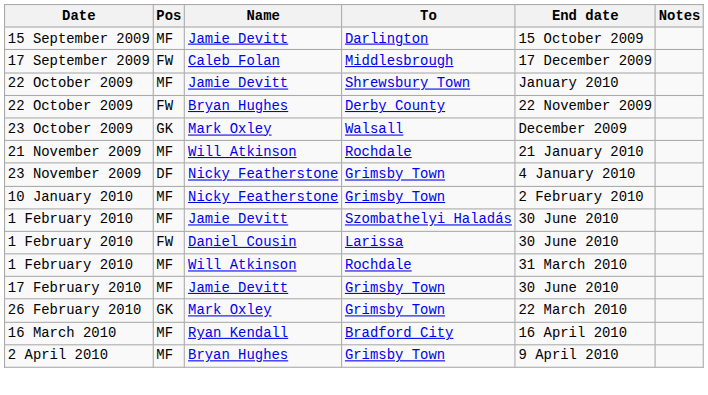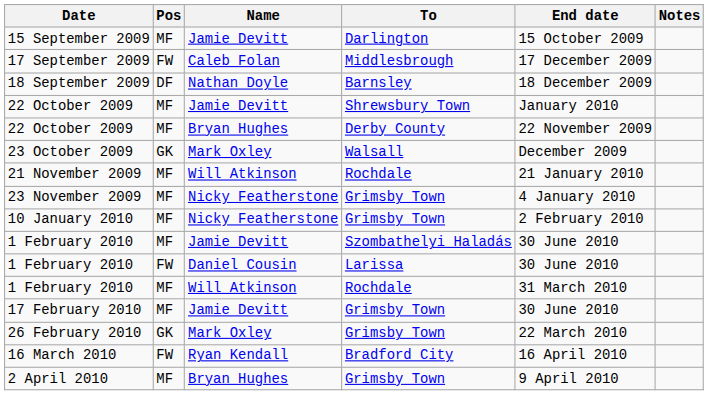+ row: 18 September 2009 | DF | Nathan Doyle | Barnsley | 18 December 2009
22 October 2009 / Derby County | Pos: FW -> MF
23 November 2009 | Pos: DF -> MF
16 March 2010 | Pos: MF -> FW
